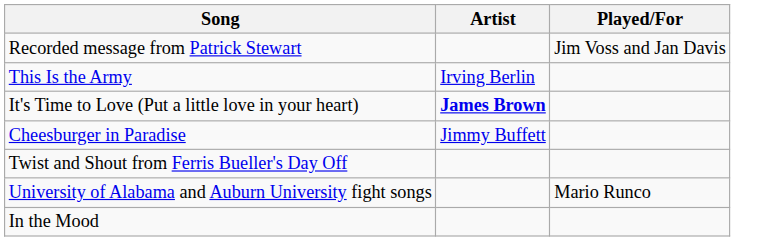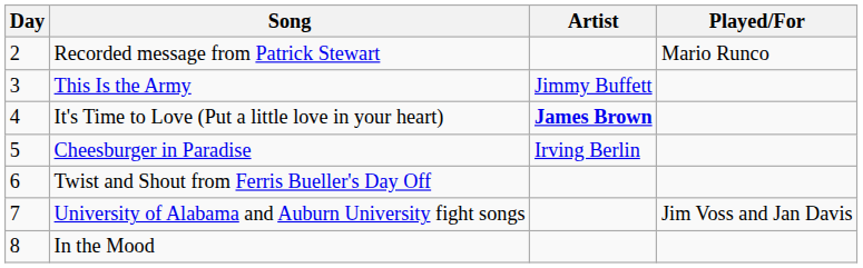+ column: Day | 2 | 3 | 4 | 5 | 6 | 7 | 8
Recorded message from Patrick Stewart | Played/For: Jim Voss and Jan Davis -> Mario Runco
This Is the Army | Artist: Irving Berlin -> Jimmy Buffett
Cheesburger in Paradise | Artist: Jimmy Buffett -> Irving Berlin
University of Alabama and Auburn University fight songs | Played/For: Mario Runco -> Jim Voss and Jan Davis
